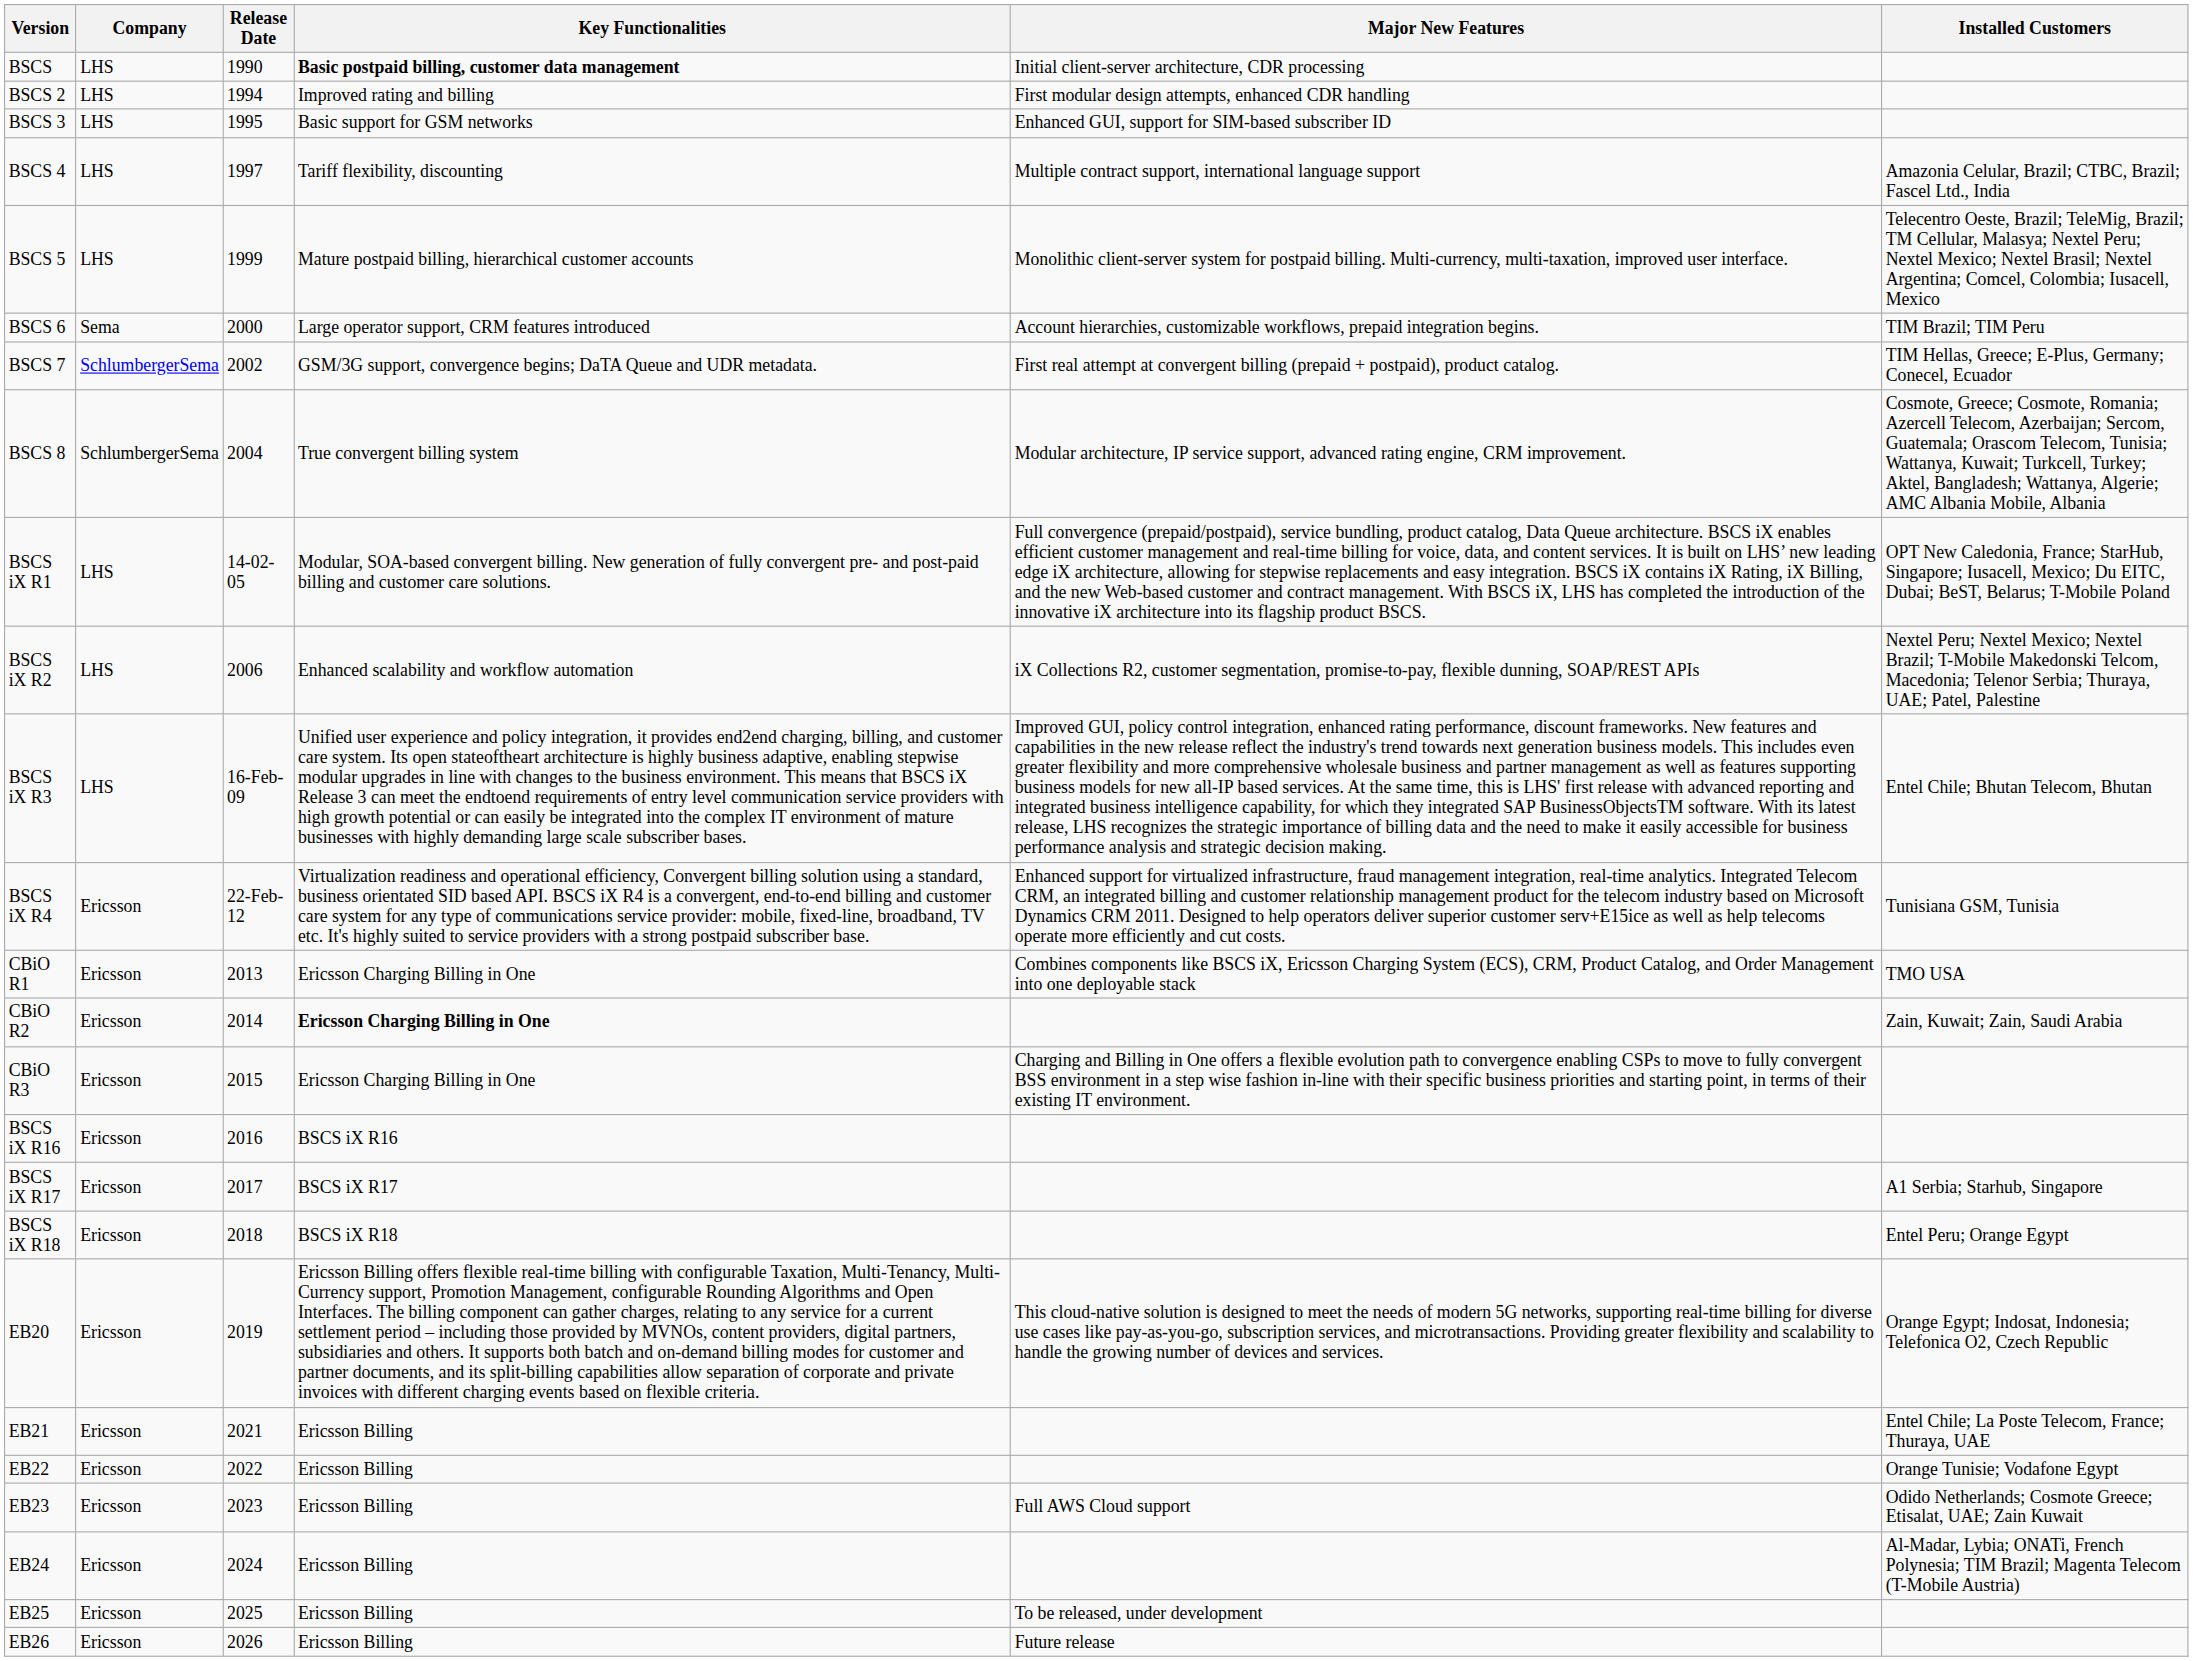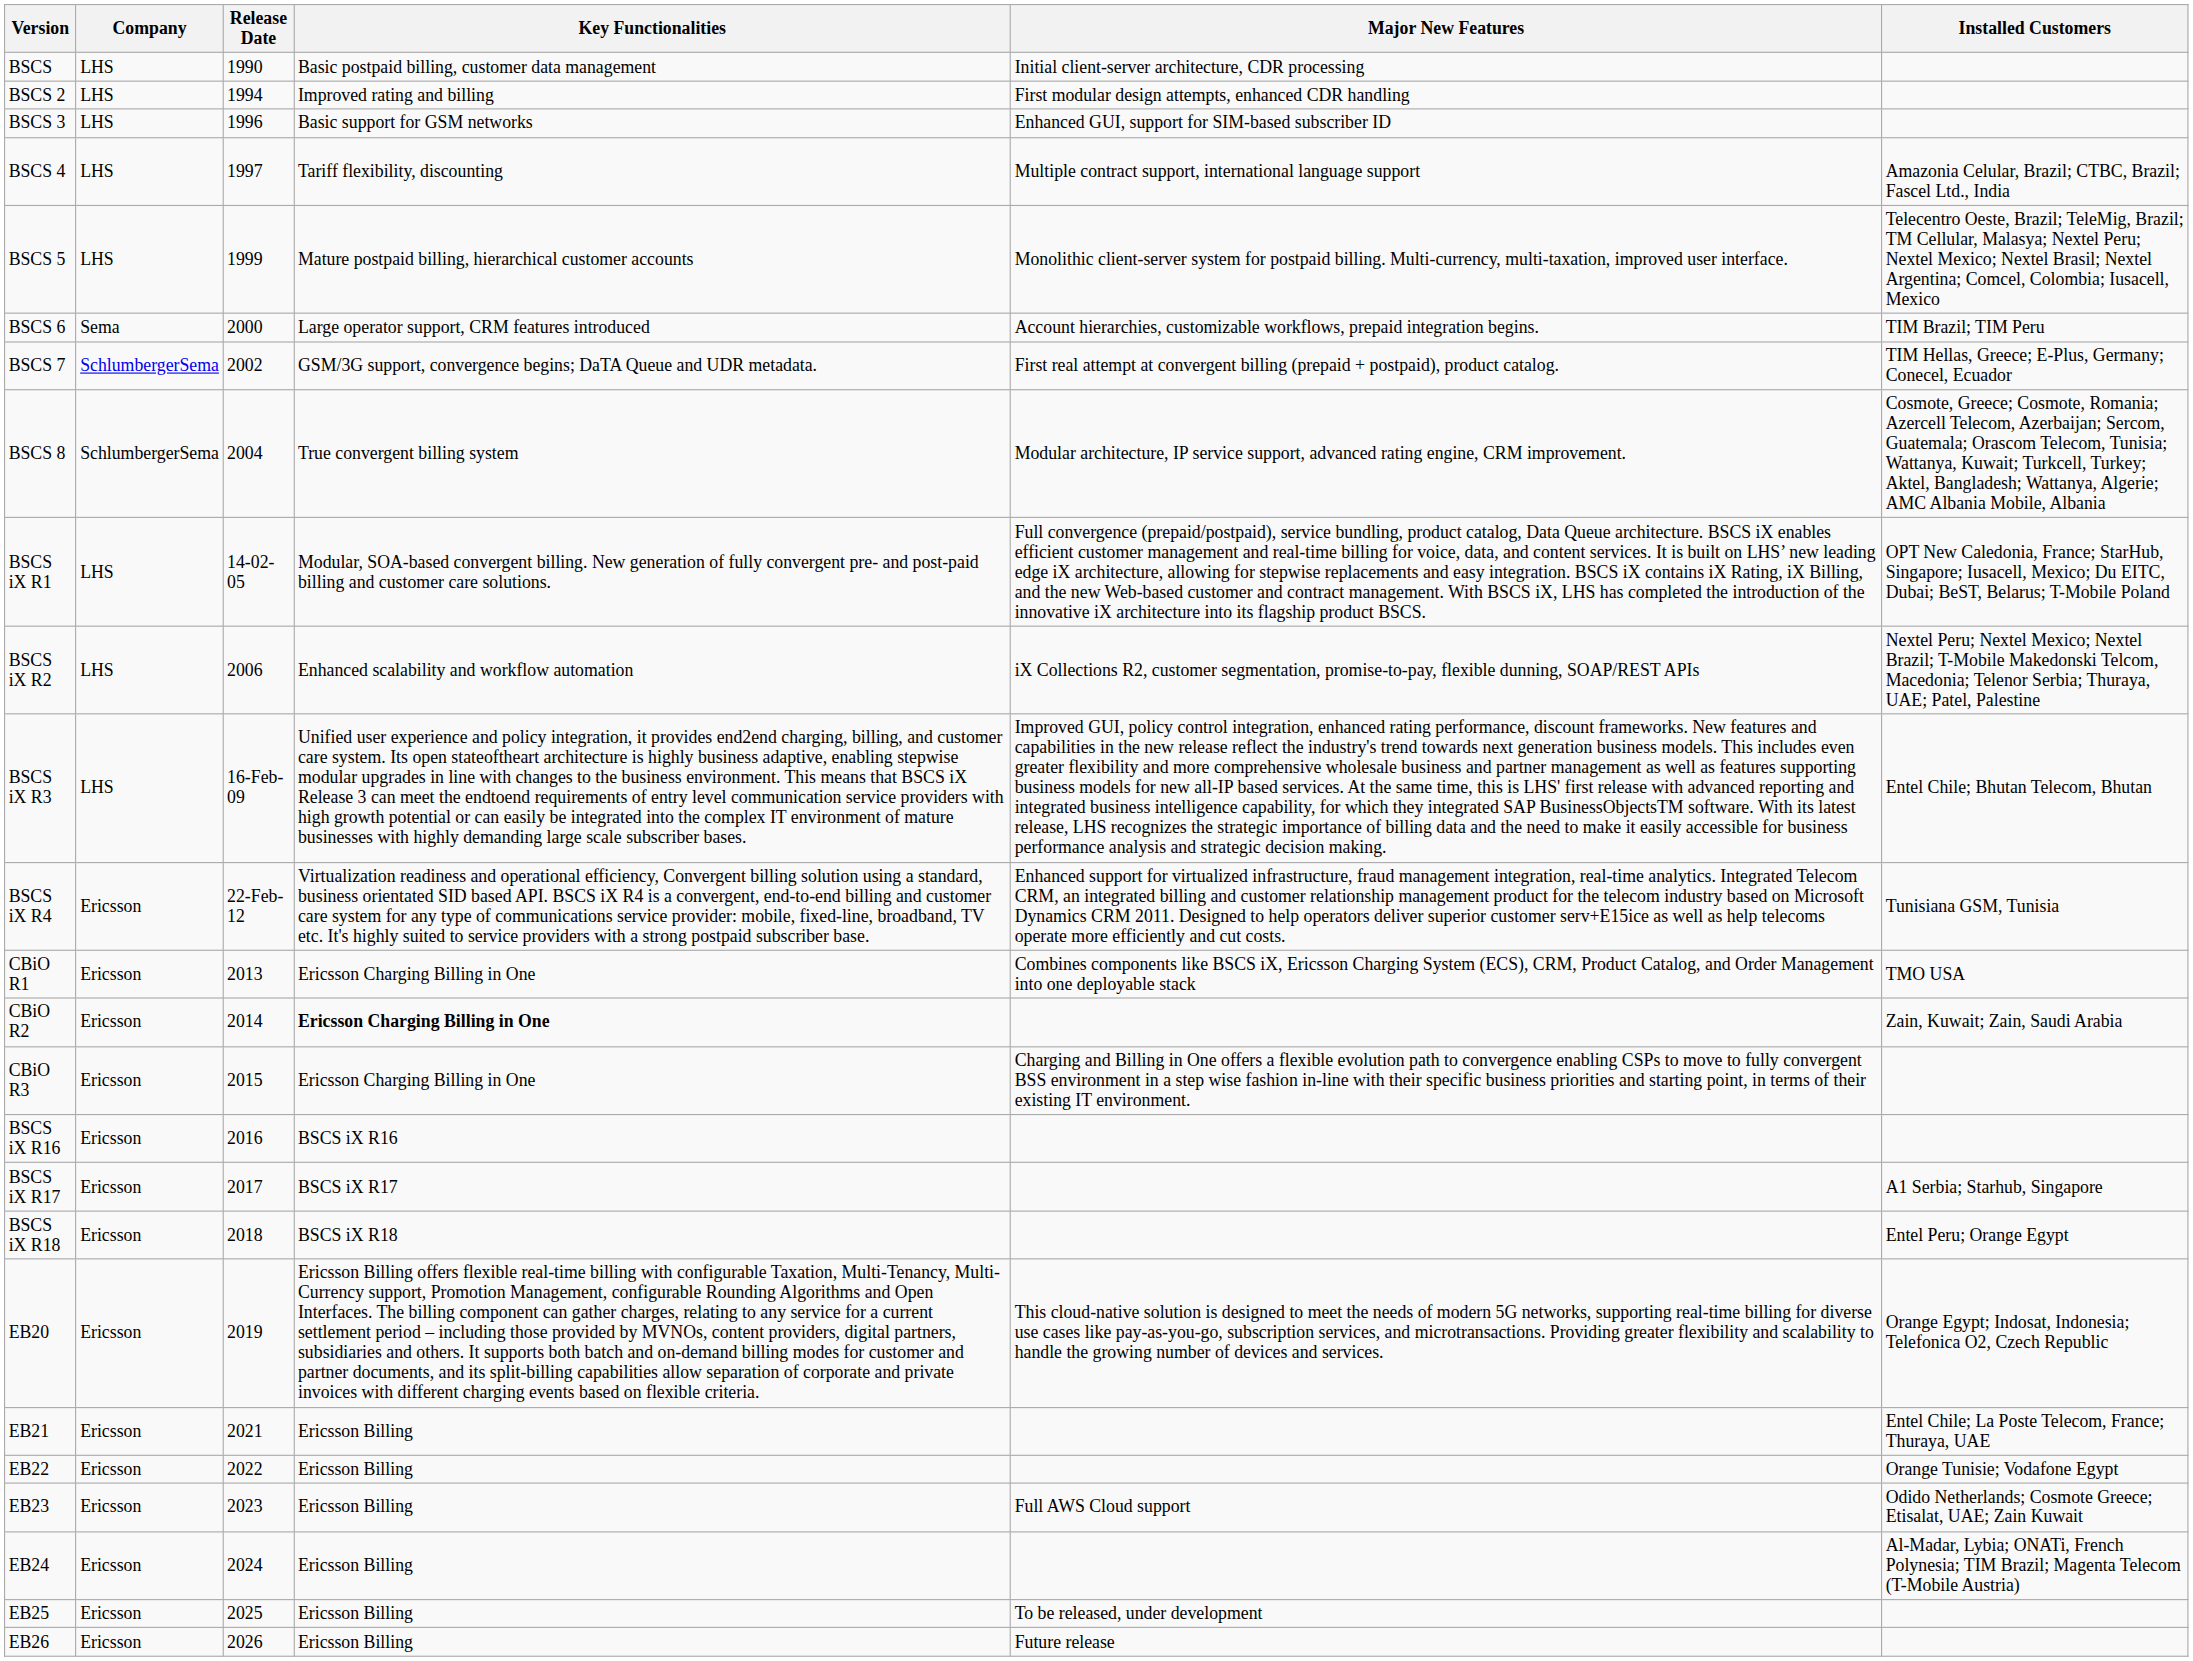BSCS | Key Functionalities: bold -> normal
BSCS 3 | Release Date: 1995 -> 1996
